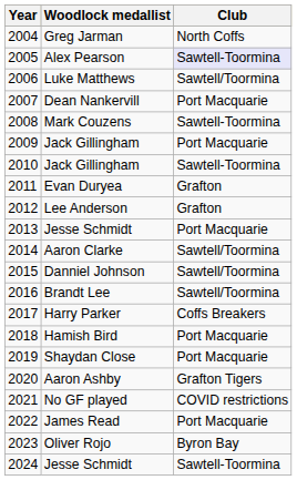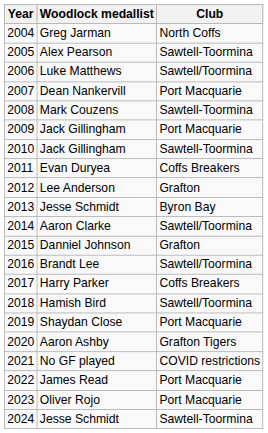Alex Pearson | Club: lavender background -> no background
Evan Duryea | Club: Grafton -> Coffs Breakers
2013 / Jesse Schmidt | Club: Port Macquarie -> Byron Bay
Danniel Johnson | Club: Sawtell/Toormina -> Grafton
Hamish Bird | Club: Port Macquarie -> Sawtell/Toormina
Oliver Rojo | Club: Byron Bay -> Port Macquarie
